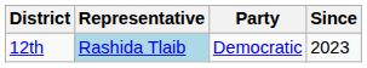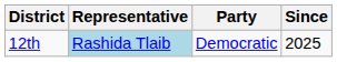12th | Since: 2023 -> 2025
